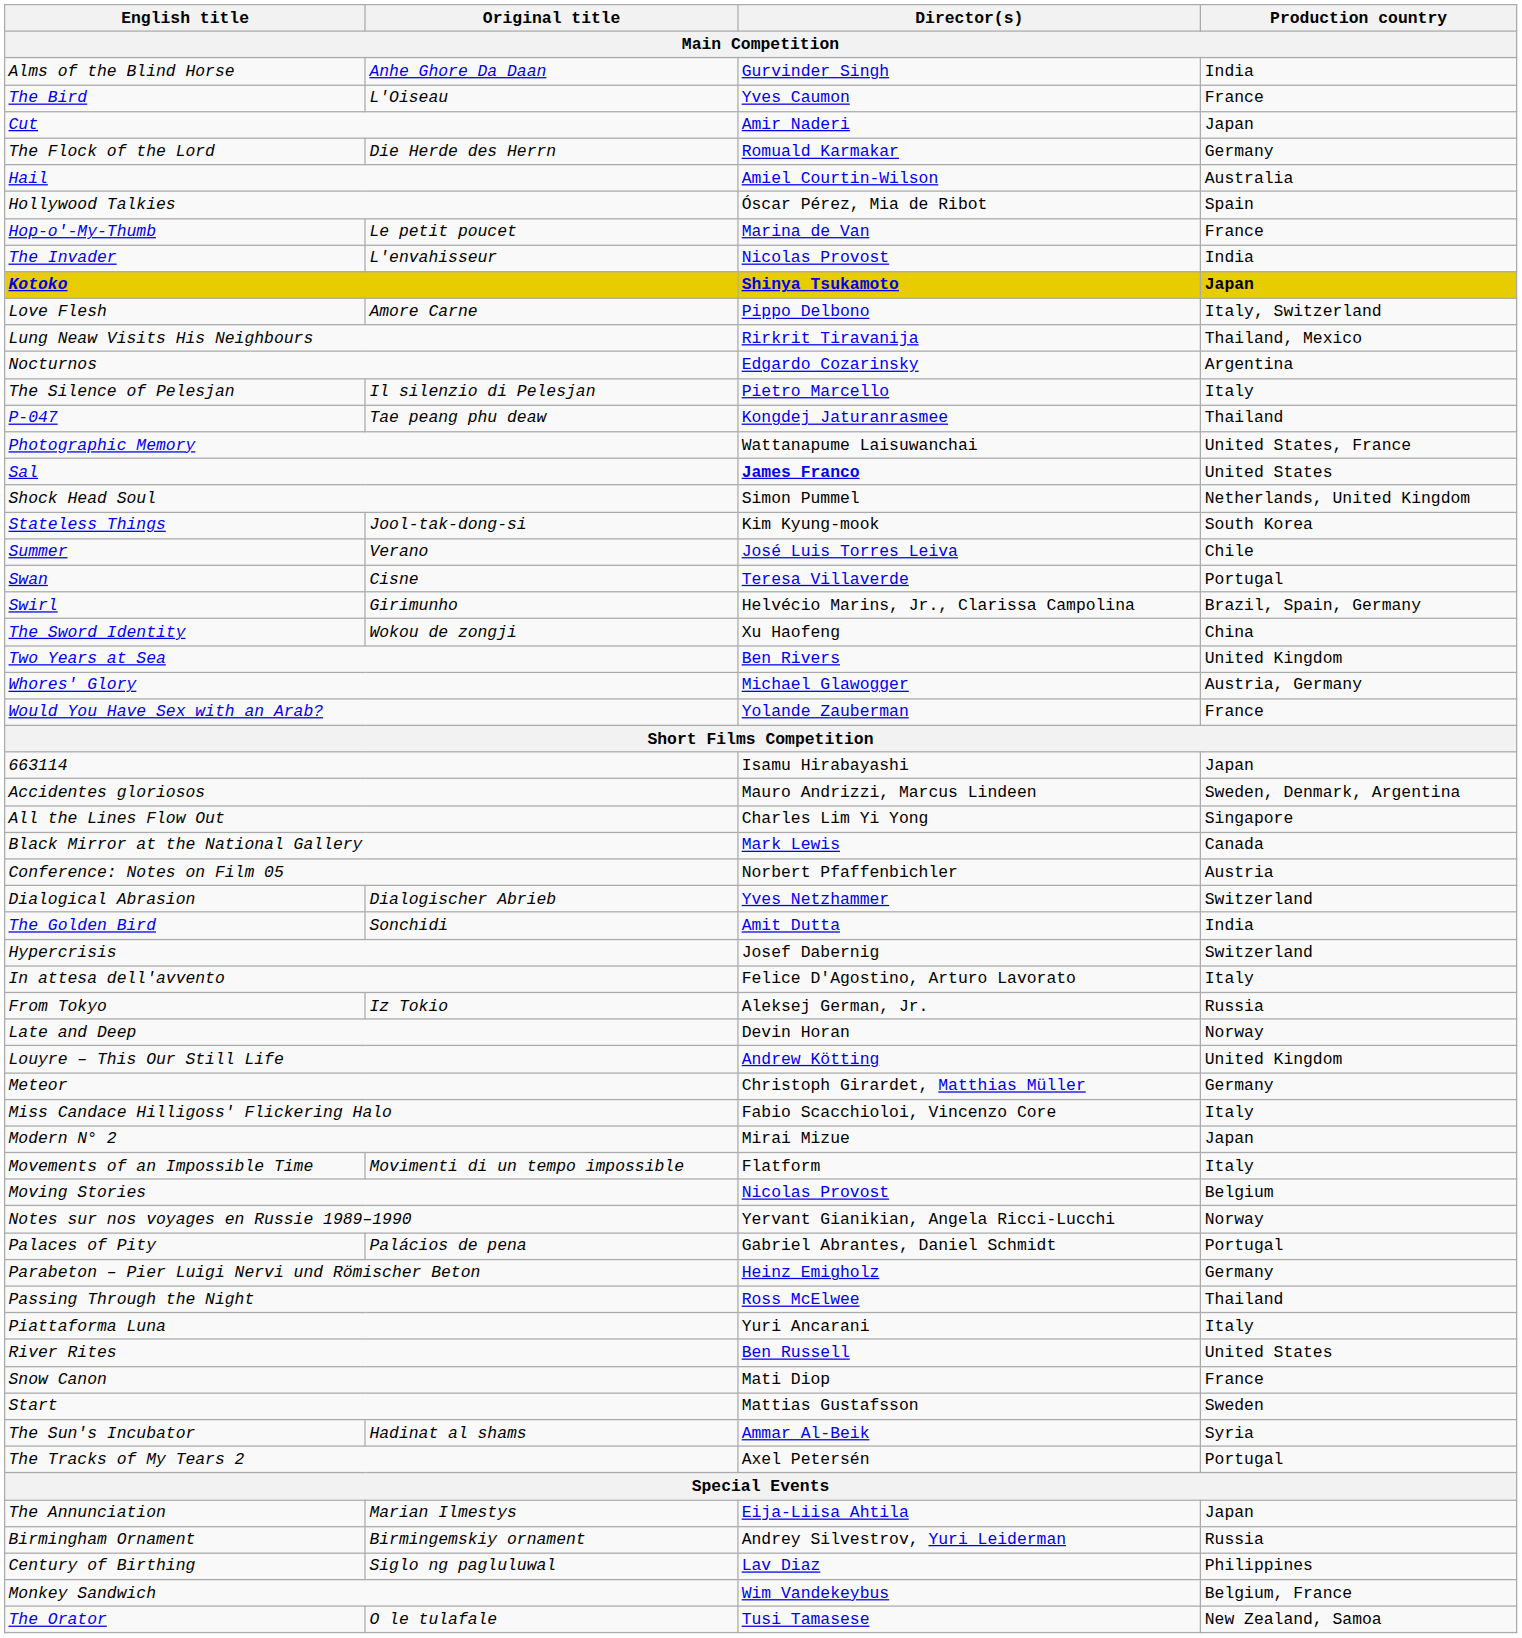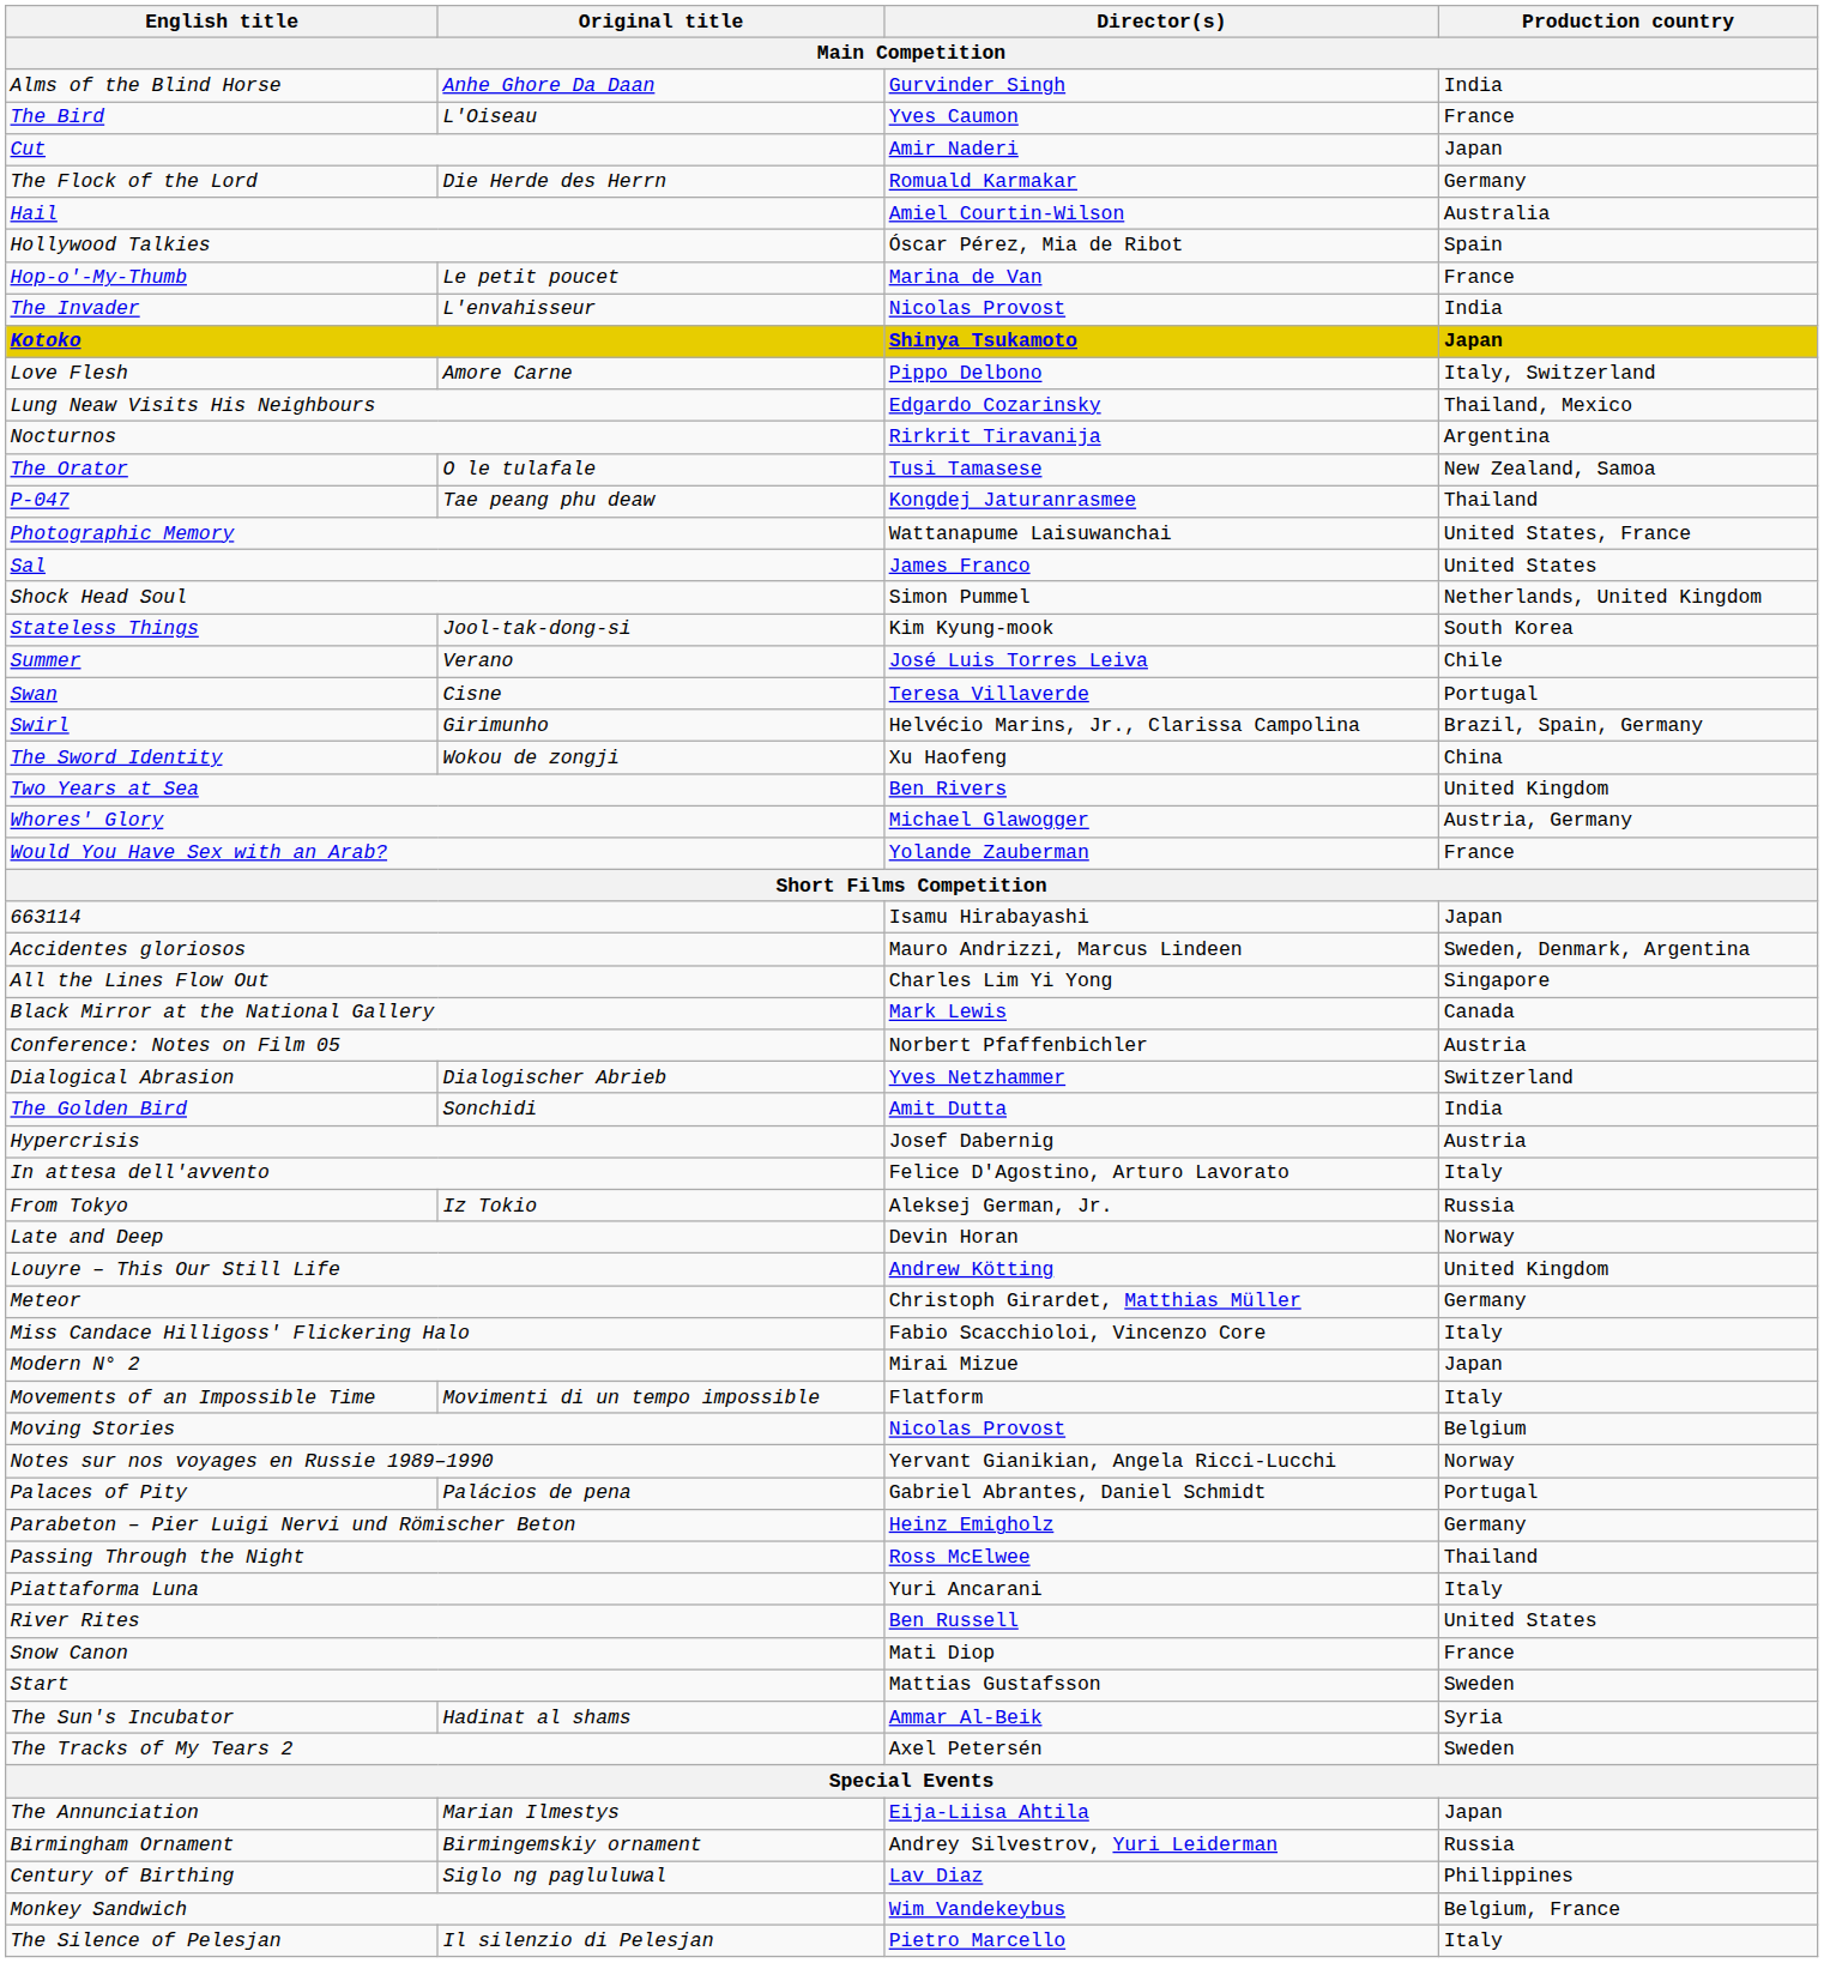Lung Neaw Visits His Neighbours | Director(s): Rirkrit Tiravanija -> Edgardo Cozarinsky
Nocturnos | Director(s): Edgardo Cozarinsky -> Rirkrit Tiravanija
rows swapped: The Orator <-> The Silence of Pelesjan
Sal | Director(s): bold -> normal
Hypercrisis | Production country: Switzerland -> Austria
The Tracks of My Tears 2 | Production country: Portugal -> Sweden
